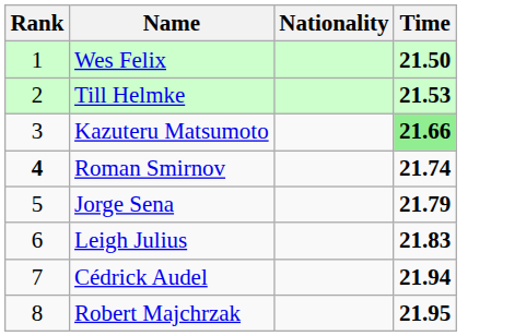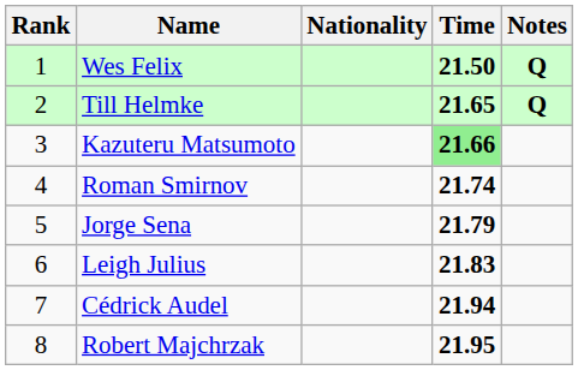+ column: Notes | Q | Q
Till Helmke | Time: 21.53 -> 21.65
Roman Smirnov | Rank: bold -> normal
